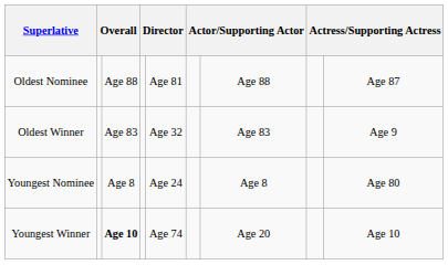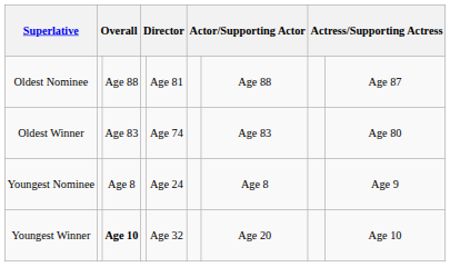Oldest Winner | column 5: Age 32 -> Age 74
Oldest Winner | column 9: Age 9 -> Age 80
Youngest Nominee | column 9: Age 80 -> Age 9
Youngest Winner | column 5: Age 74 -> Age 32
